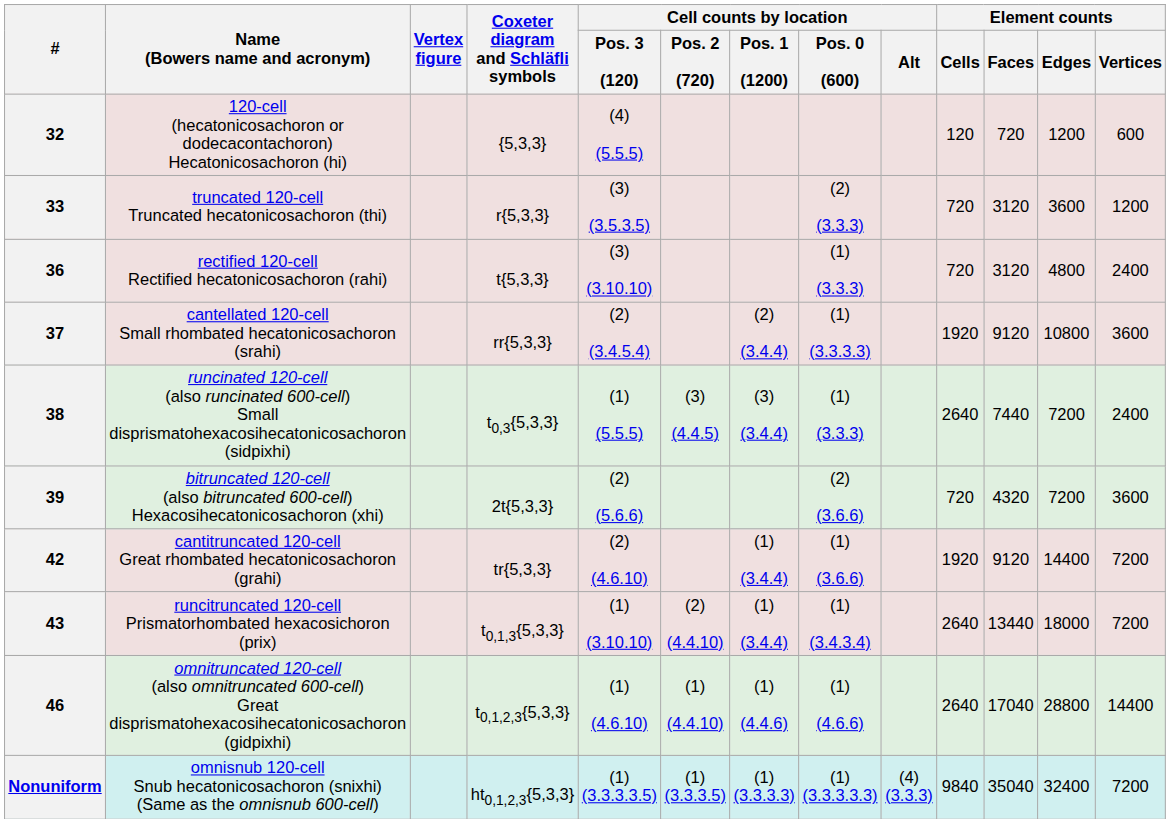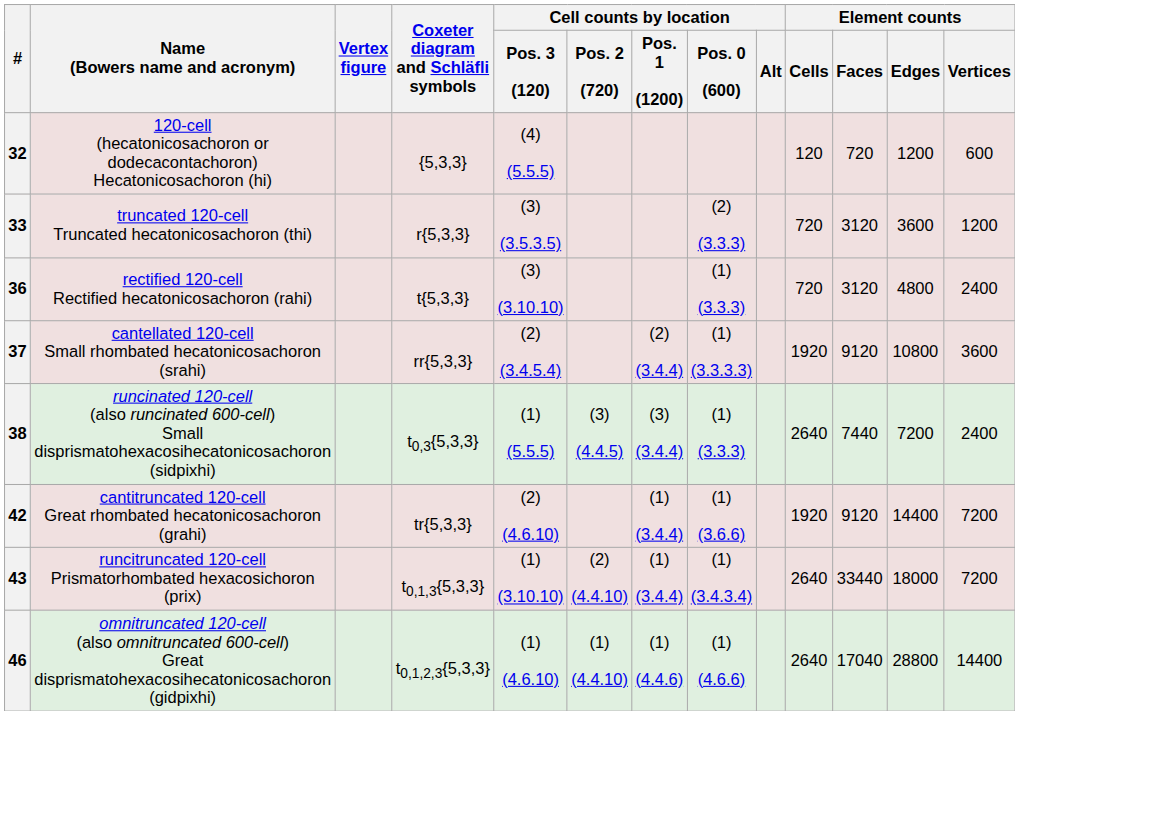- row: 39 | bitruncated 120-cell (also bitruncated 600-cell) Hexacosihecatonicosachoron (xhi) | 2t{5,3,3} | (2) (5.6.6) | (2) (3.6.6) | 720 | 4320 | 7200 | 3600
43 | Element counts / Faces: 13440 -> 33440
- row: Nonuniform | omnisnub 120-cell Snub hecatonicosachoron (snixhi) (Same as the omnisnub 600-cell) | ht0,1,2,3{5,3,3} | (1) (3.3.3.3.5) | (1) (3.3.3.5) | (1) (3.3.3.3) | (1) (3.3.3.3.3) | (4) (3.3.3) | 9840 | 35040 | 32400 | 7200
